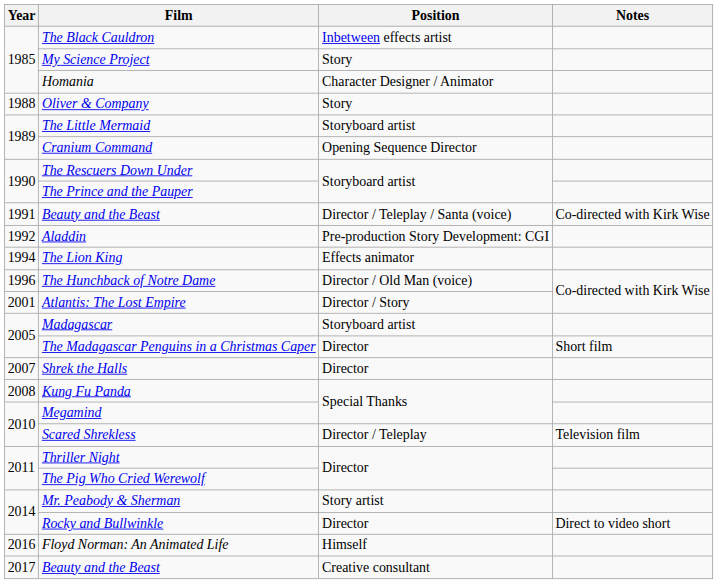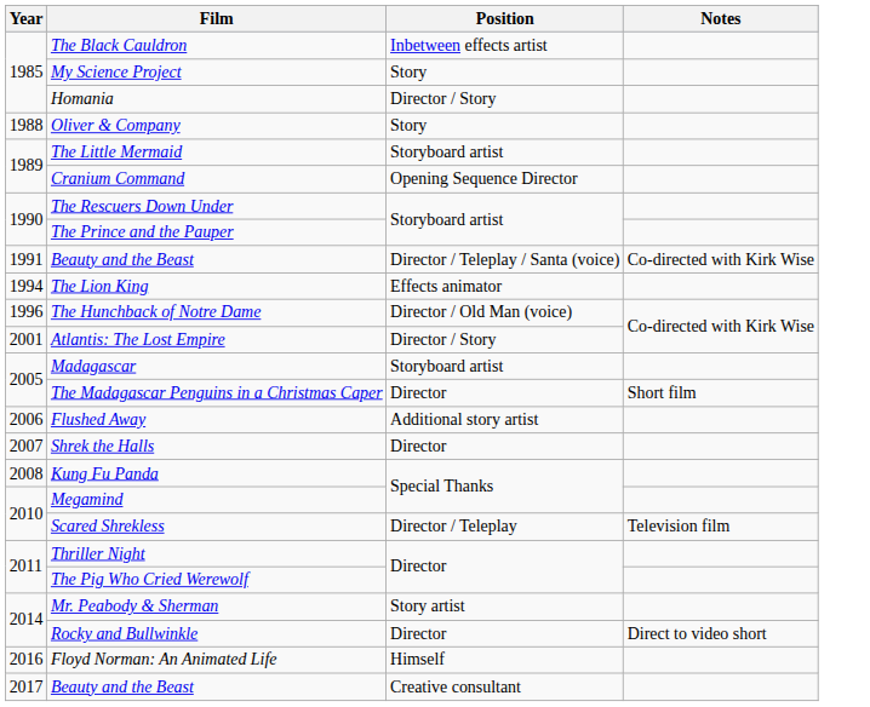Homania | Position: Character Designer / Animator -> Director / Story
- row: 1992 | Aladdin | Pre-production Story Development: CGI
+ row: 2006 | Flushed Away | Additional story artist
